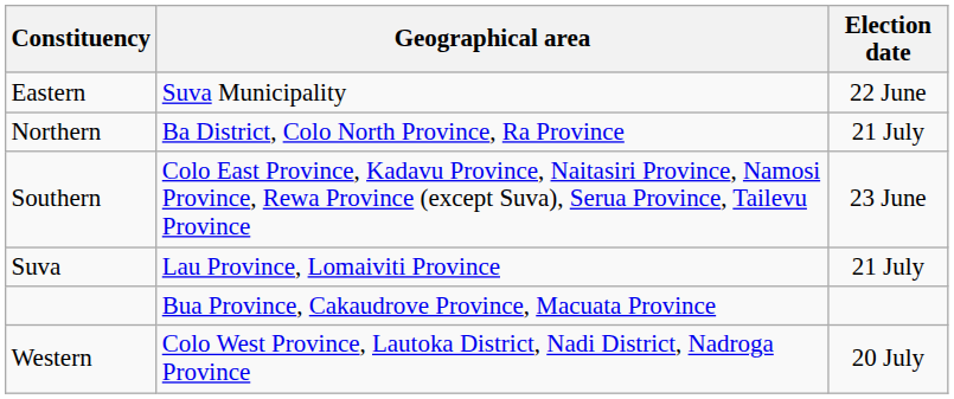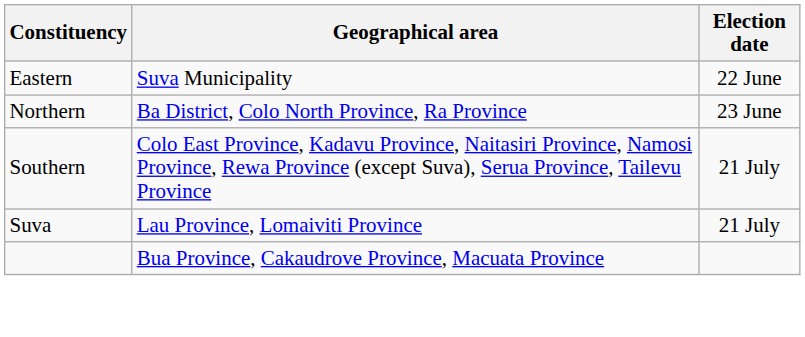Northern | Election date: 21 July -> 23 June
Southern | Election date: 23 June -> 21 July
- row: Western | Colo West Province, Lautoka District, Nadi District, Nadroga Province | 20 July
